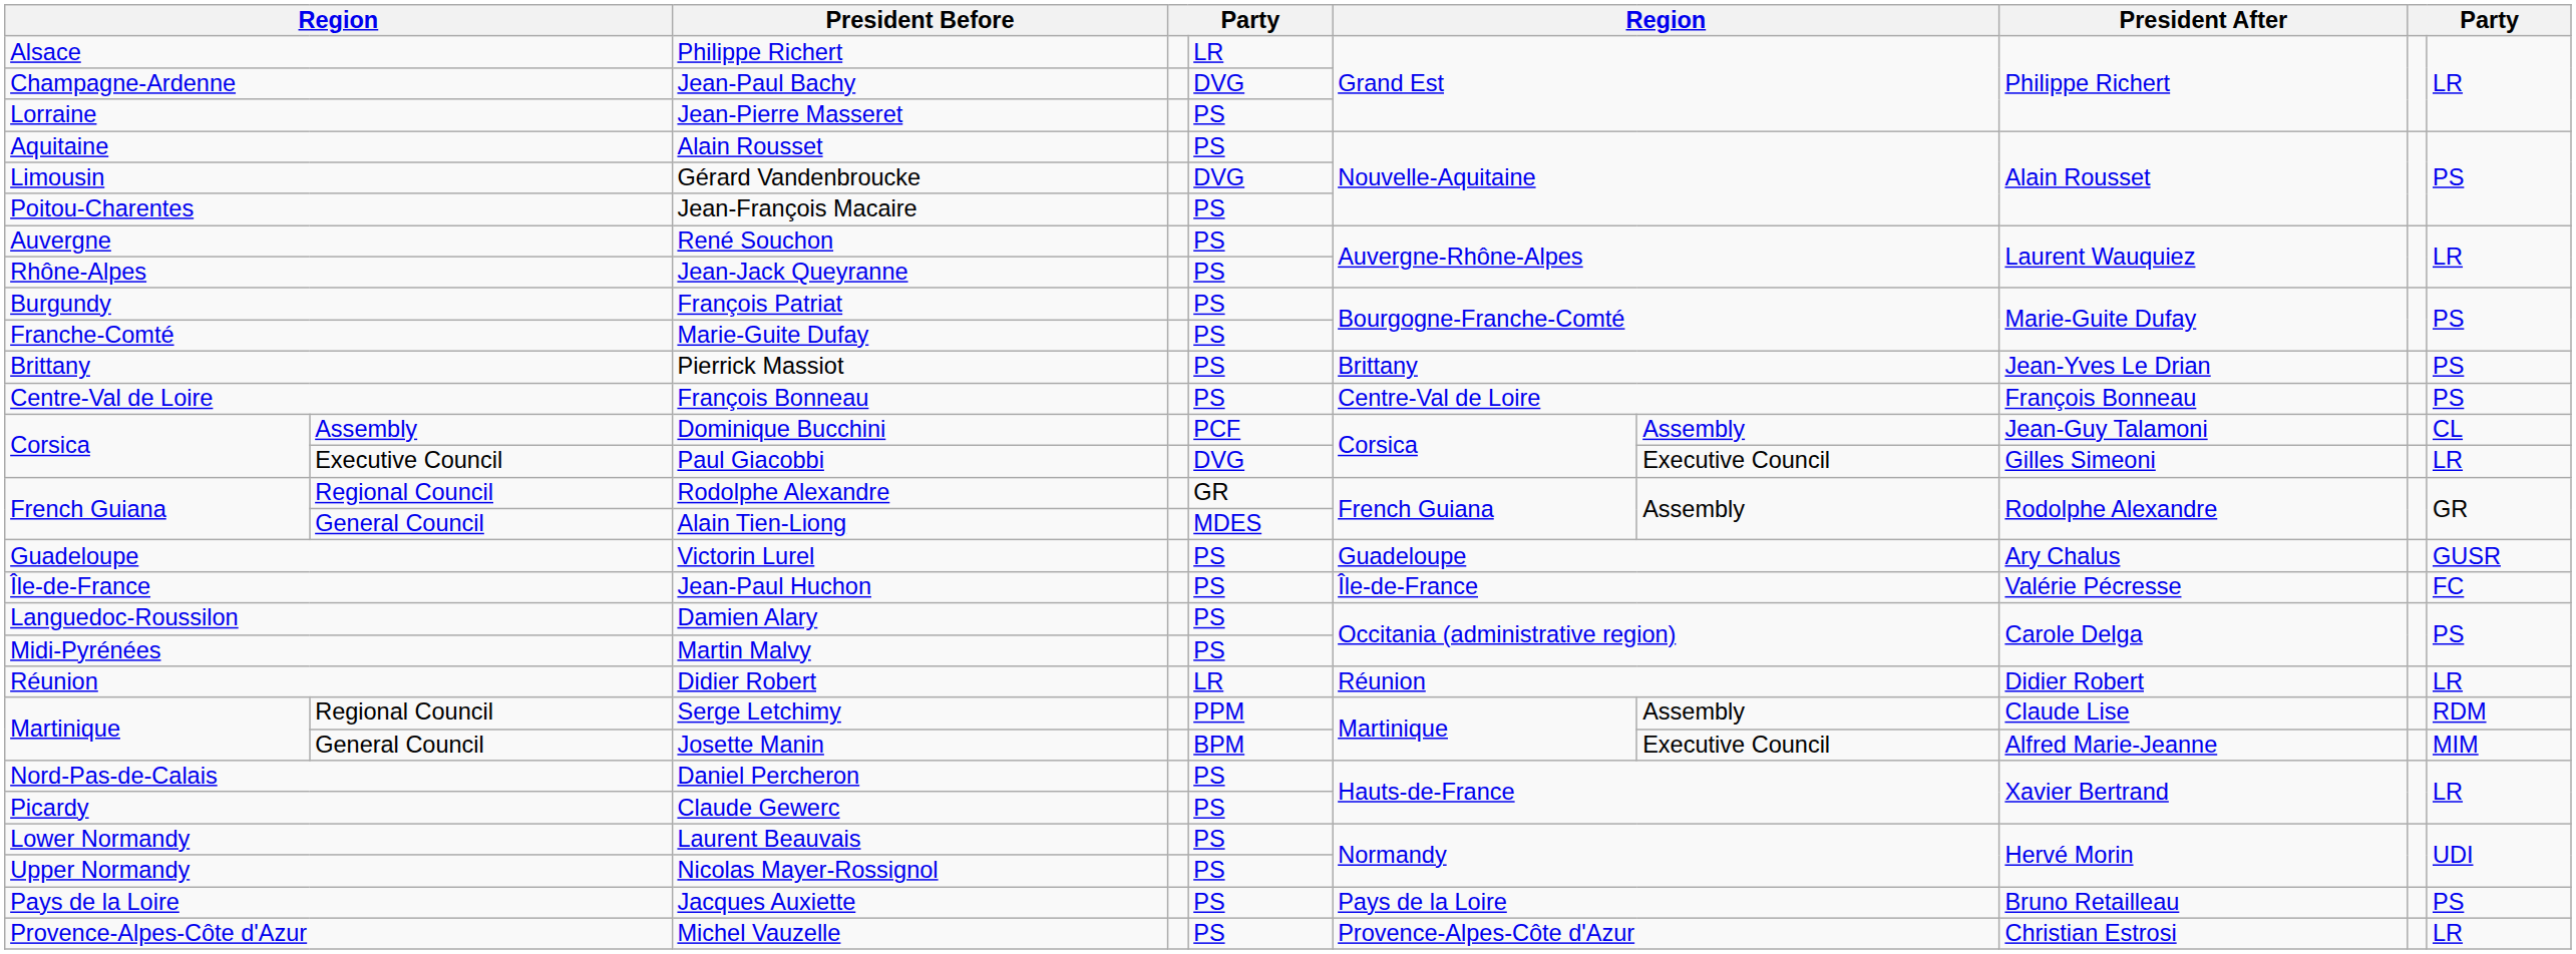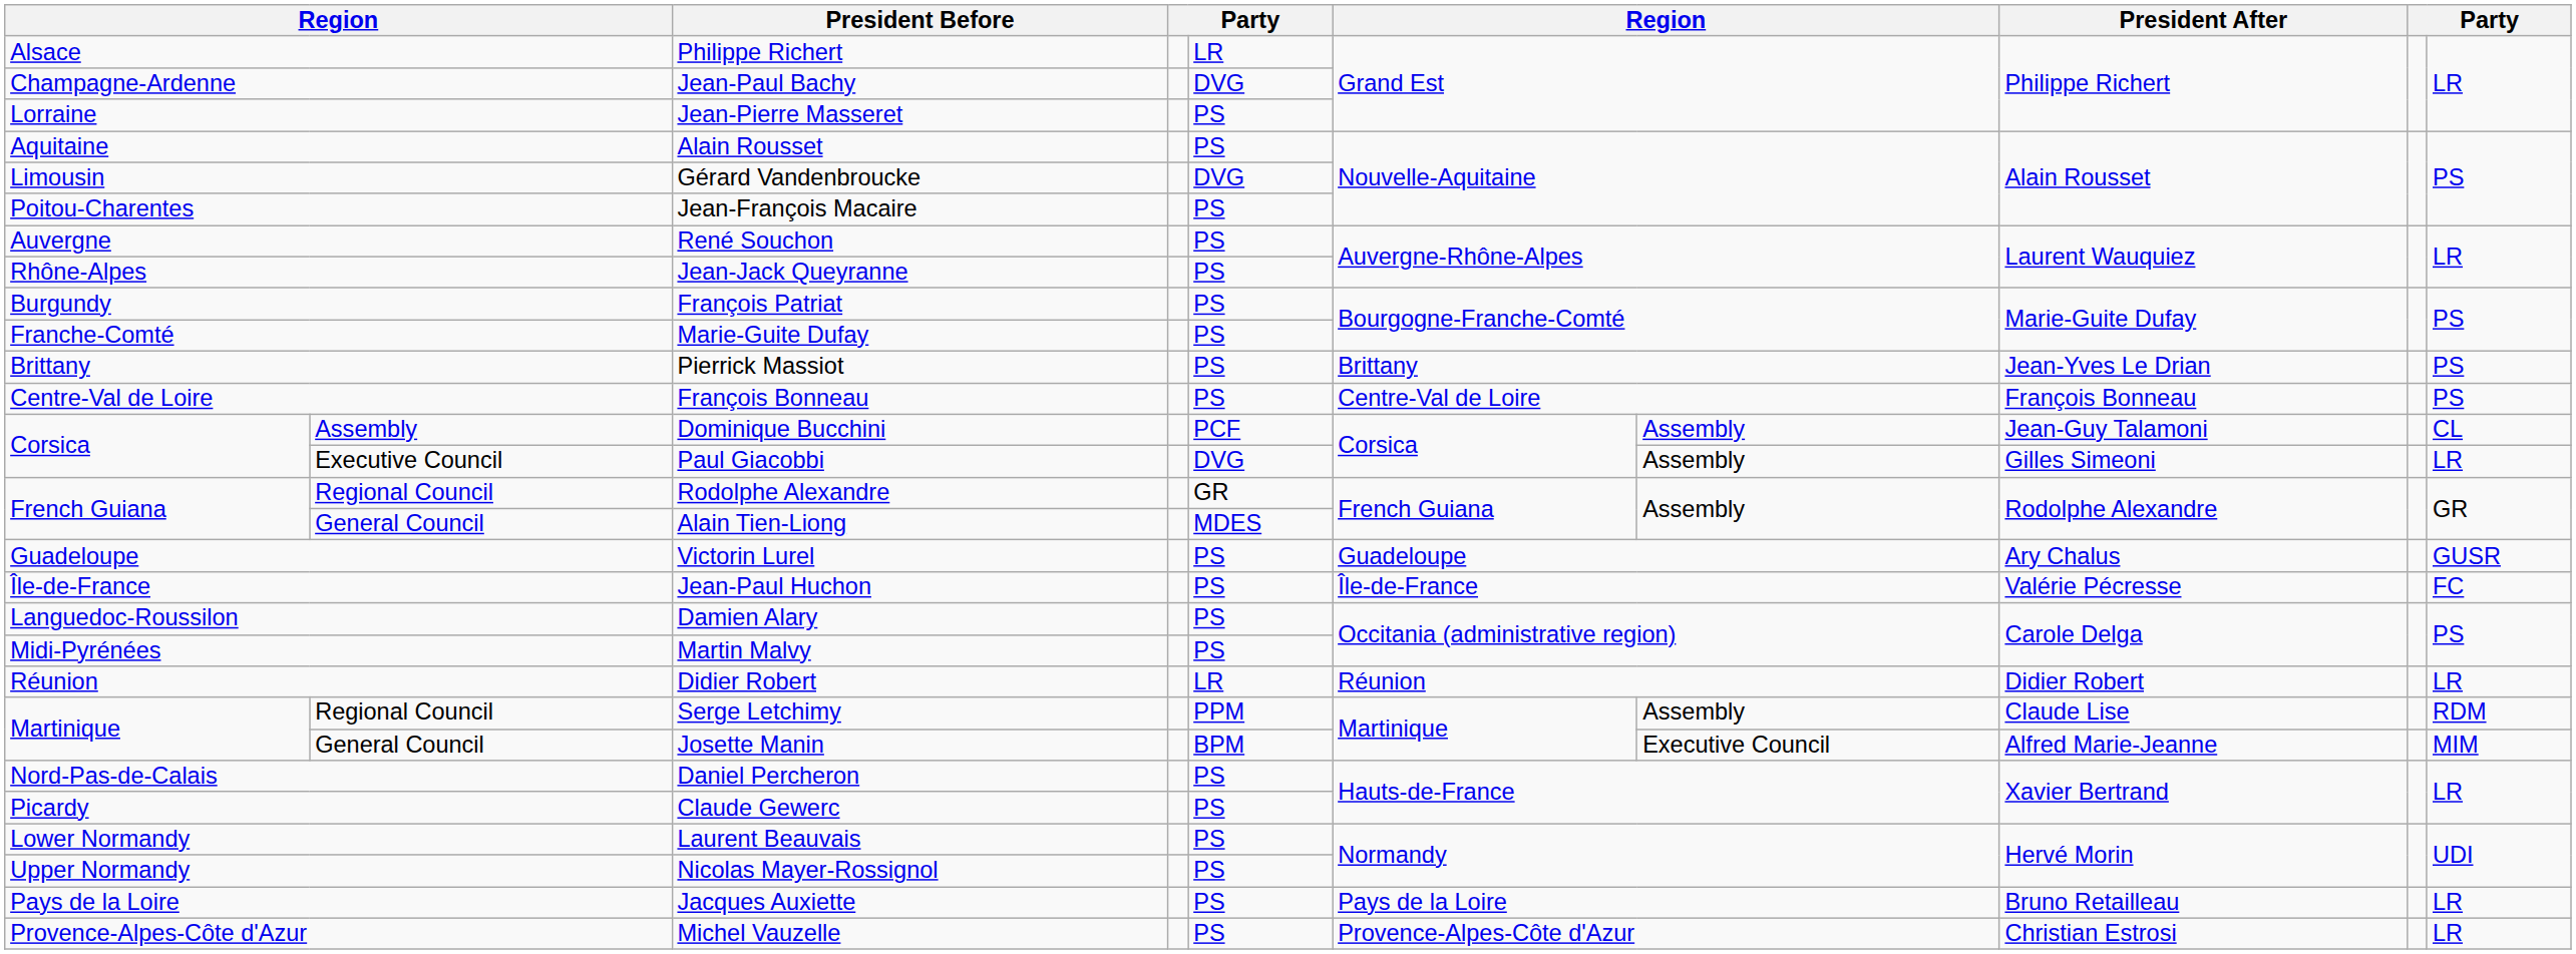Paul Giacobbi | column 7: Executive Council -> Assembly
Jacques Auxiette | column 10: PS -> LR
